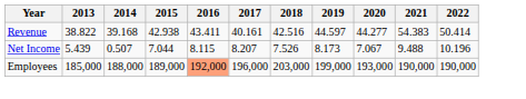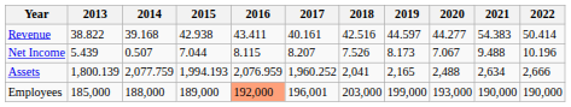+ row: Assets | 1,800.139 | 2,077.759 | 1,994.193 | 2,076.959 | 1,960.252 | 2,041 | 2,165 | 2,488 | 2,634 | 2,666
Employees | 2017: 196,000 -> 196,001
